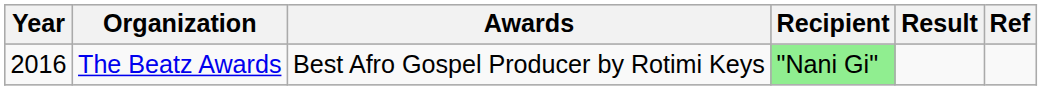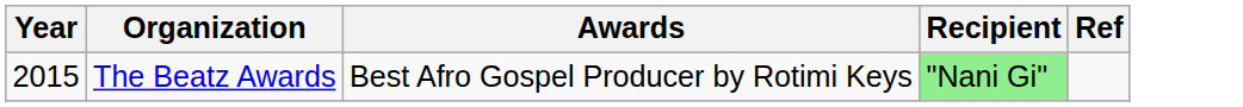- column: Result
The Beatz Awards | Year: 2016 -> 2015
